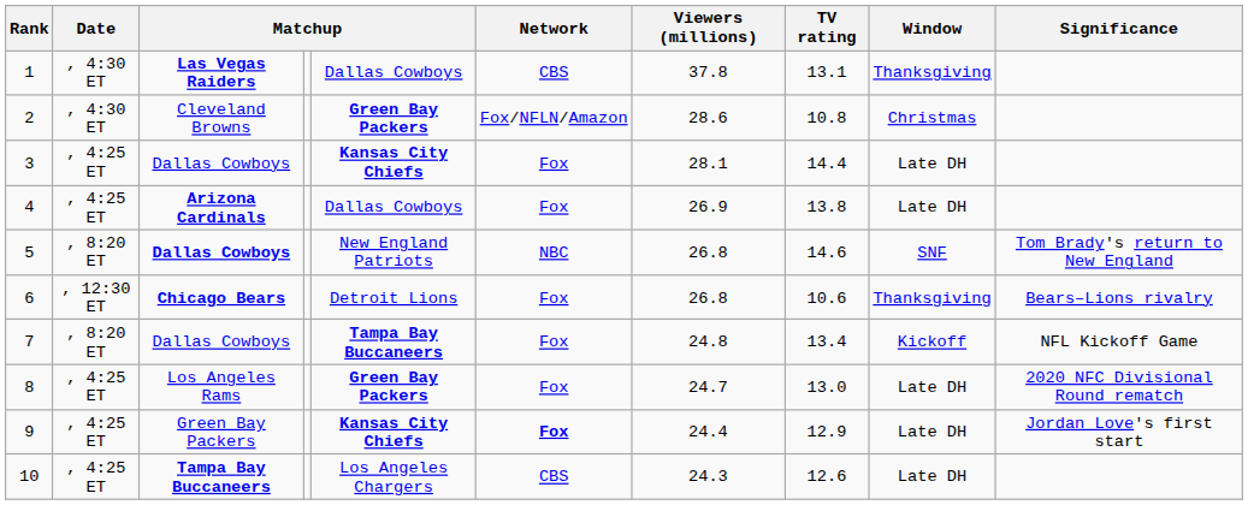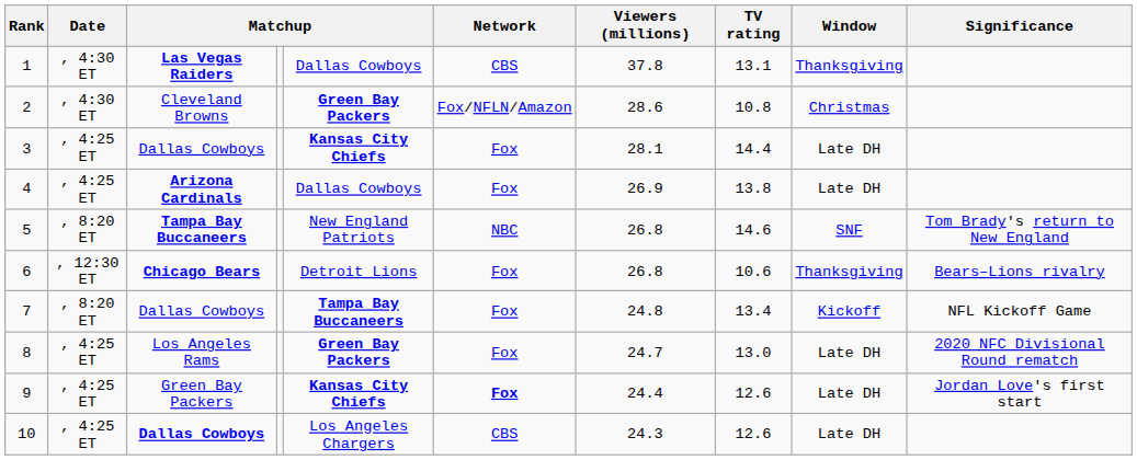5 | column 3: Dallas Cowboys -> Tampa Bay Buccaneers
9 | TV rating: 12.9 -> 12.6
10 | column 3: Tampa Bay Buccaneers -> Dallas Cowboys
